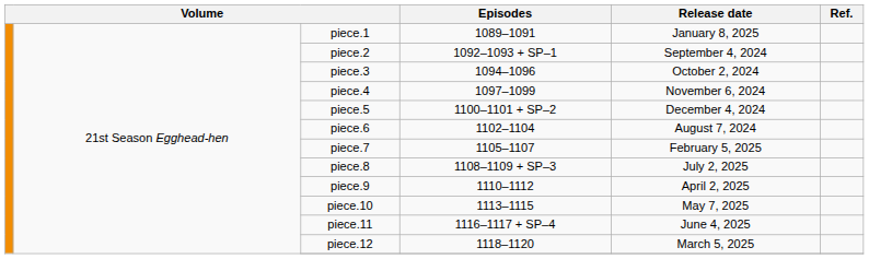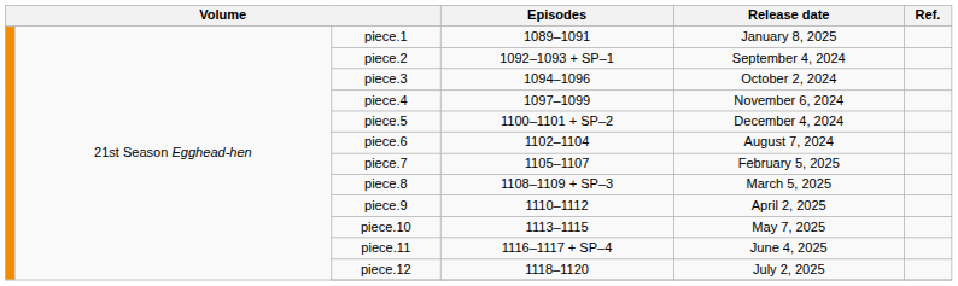piece.8 | Release date: July 2, 2025 -> March 5, 2025
piece.12 | Release date: March 5, 2025 -> July 2, 2025
